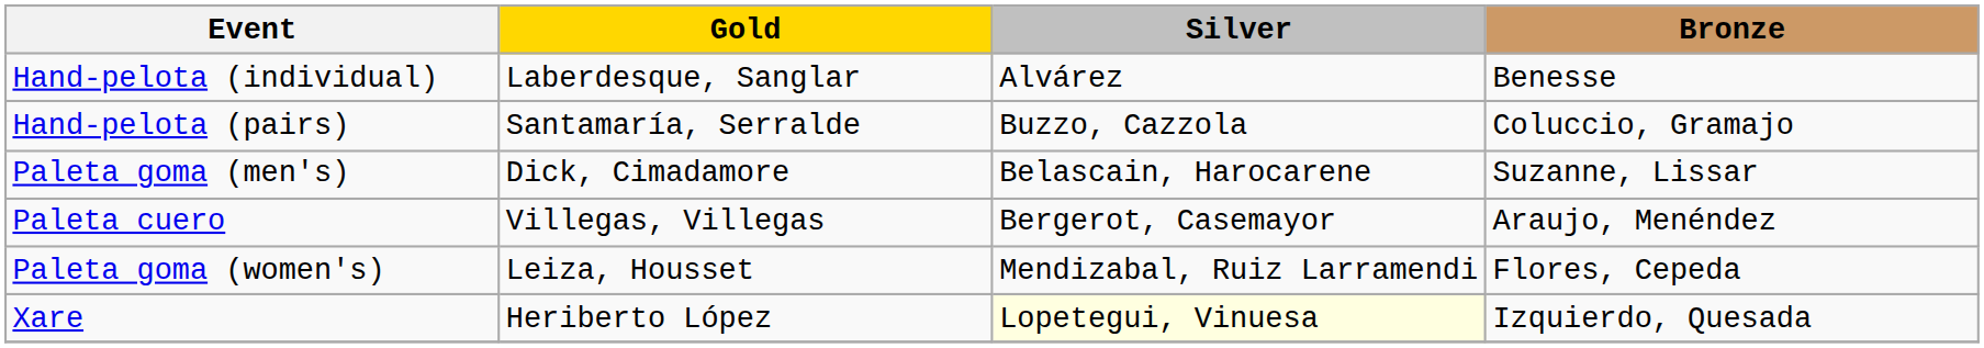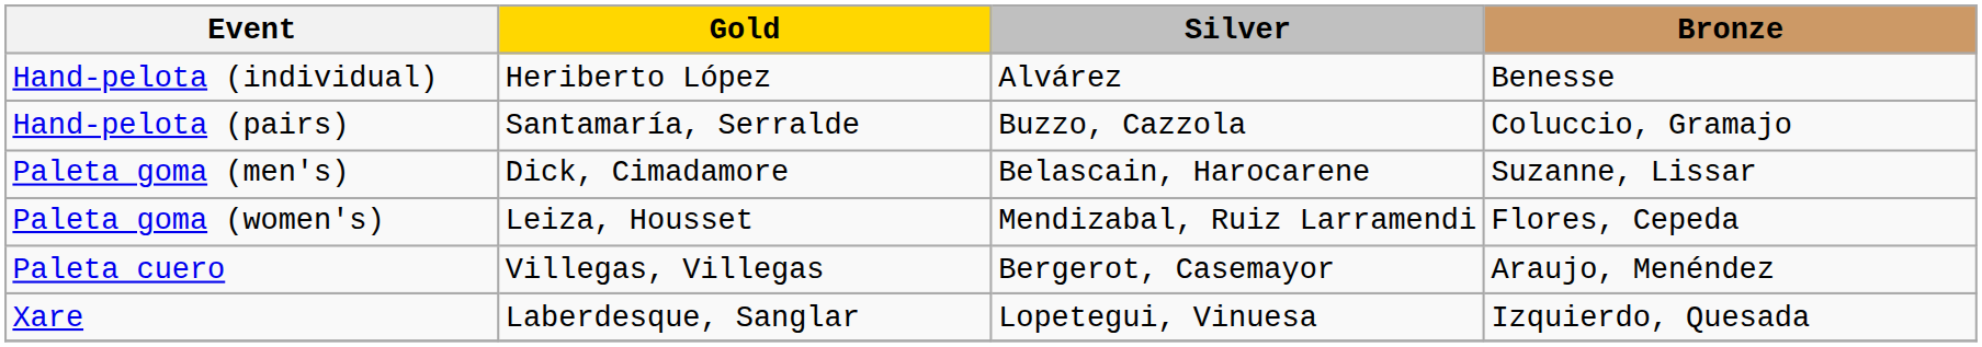Hand-pelota (individual) | Gold: Laberdesque, Sanglar -> Heriberto López
rows swapped: Paleta goma (women's) <-> Paleta cuero
Xare | Gold: Heriberto López -> Laberdesque, Sanglar
Xare | Silver: lightyellow background -> no background
